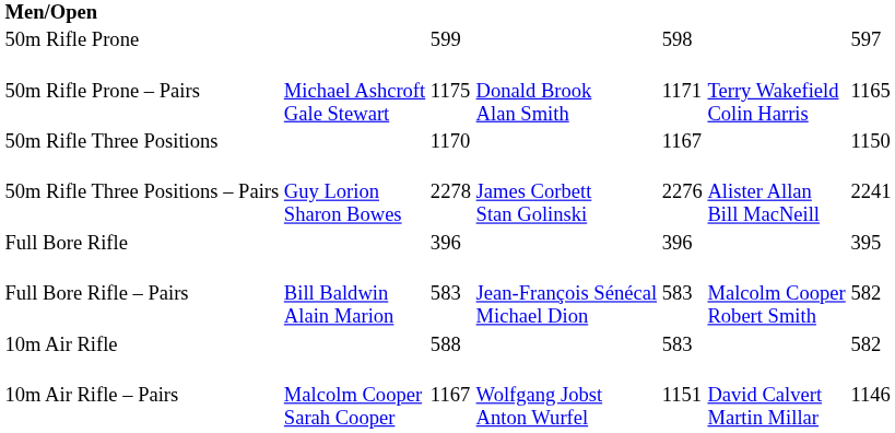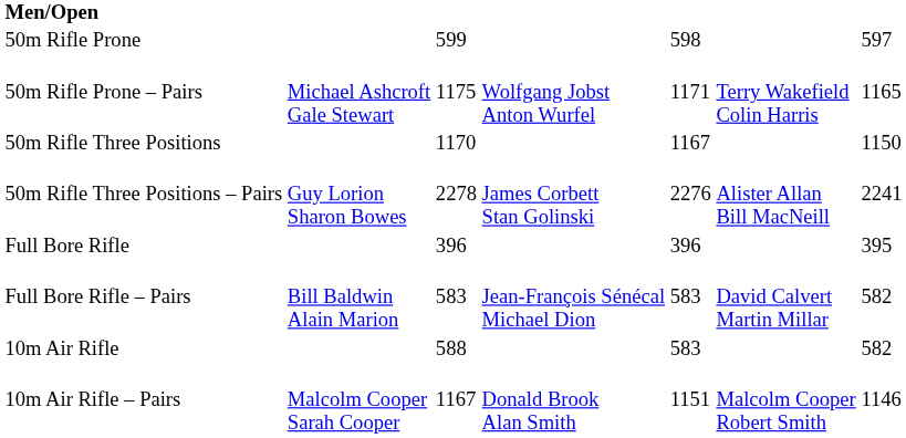50m Rifle Prone – Pairs | column 4: Donald Brook Alan Smith -> Wolfgang Jobst Anton Wurfel
Full Bore Rifle – Pairs | column 6: Malcolm Cooper Robert Smith -> David Calvert Martin Millar
10m Air Rifle – Pairs | column 4: Wolfgang Jobst Anton Wurfel -> Donald Brook Alan Smith
10m Air Rifle – Pairs | column 6: David Calvert Martin Millar -> Malcolm Cooper Robert Smith
